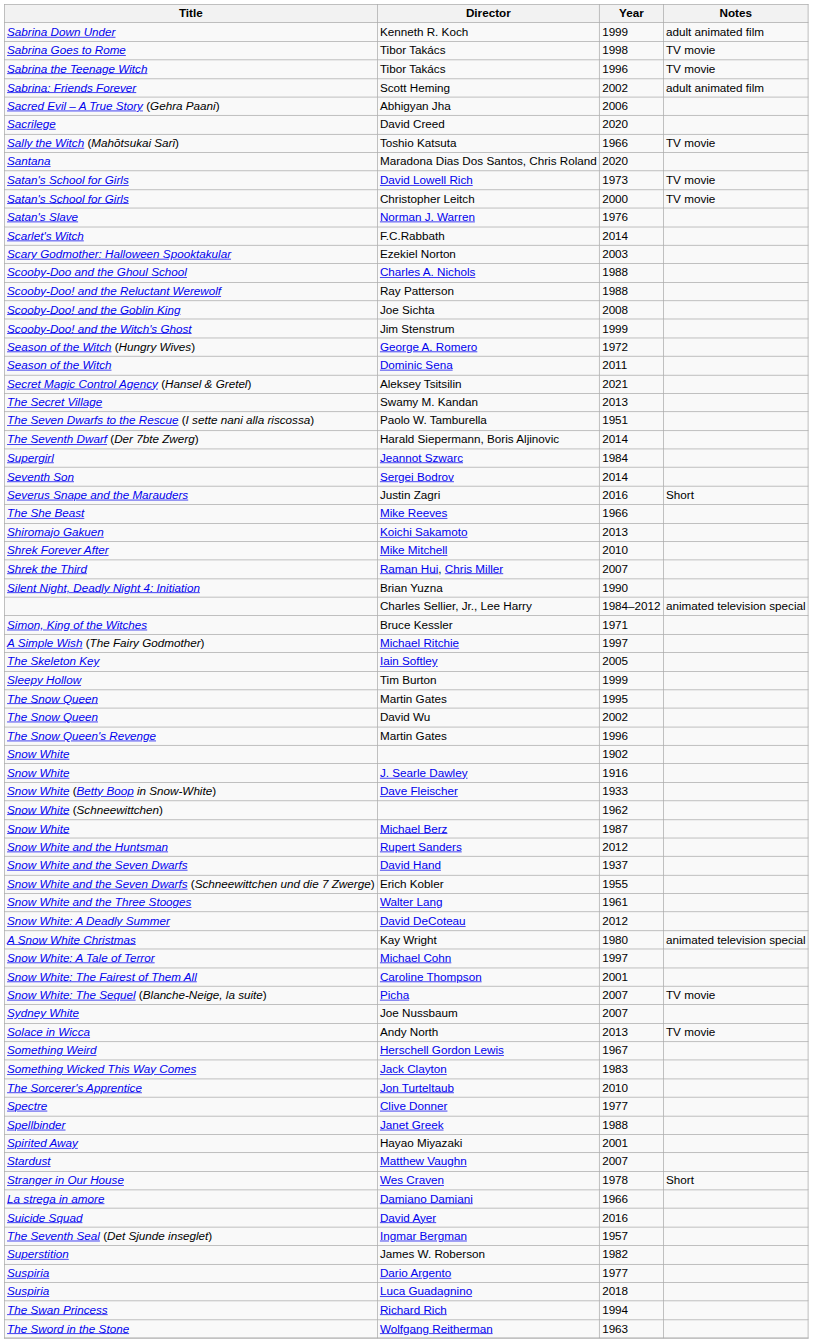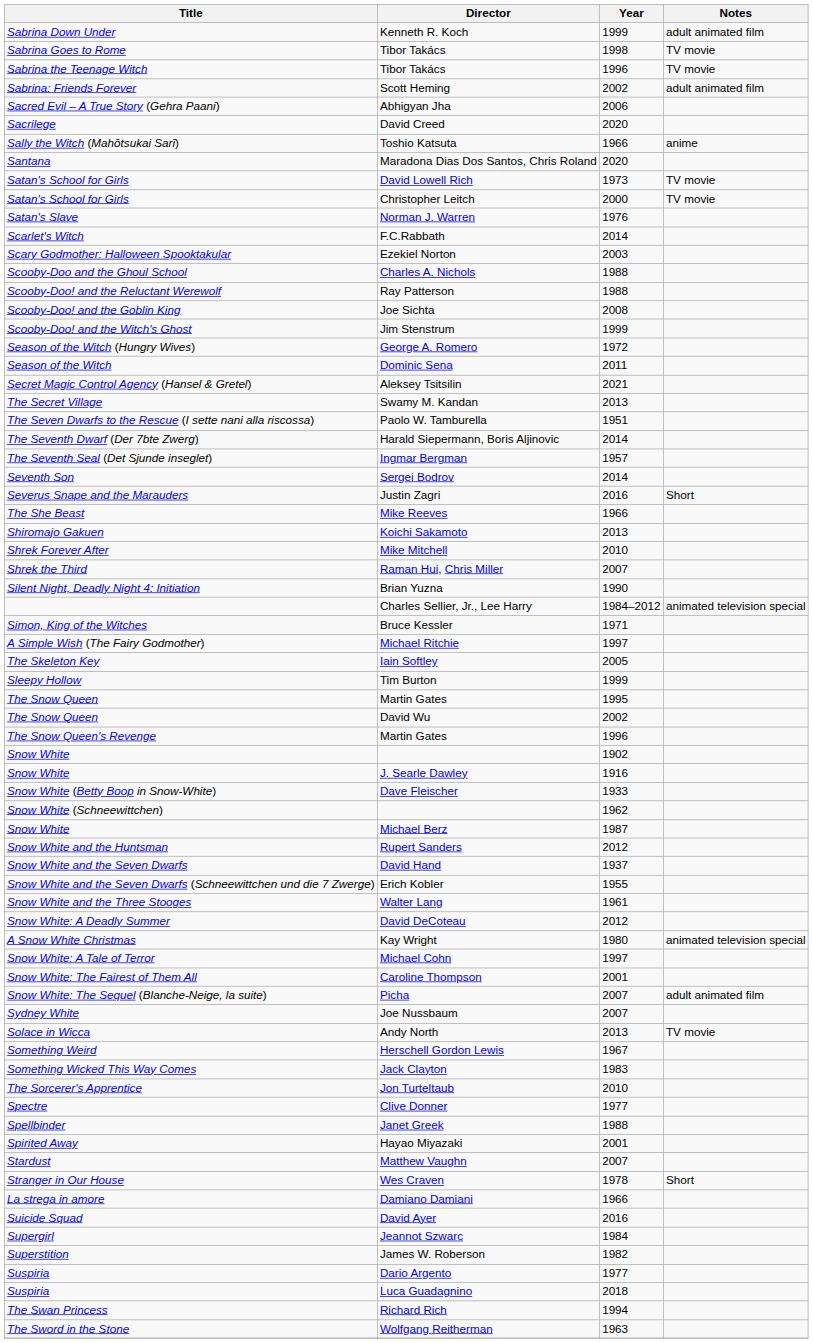Toshio Katsuta | Notes: TV movie -> anime
rows swapped: Ingmar Bergman <-> Jeannot Szwarc
Picha | Notes: TV movie -> adult animated film
